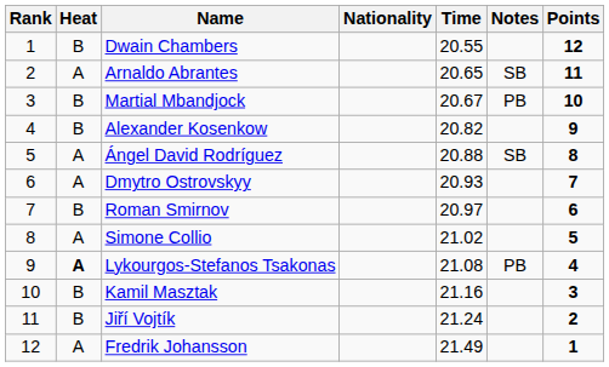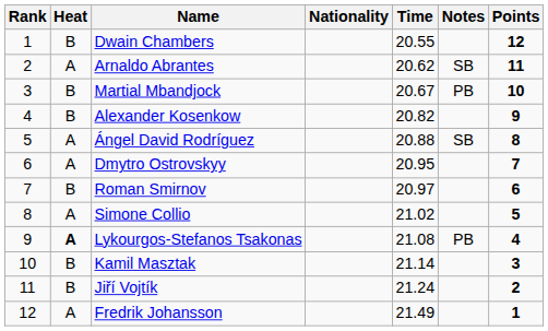Arnaldo Abrantes | Time: 20.65 -> 20.62
Dmytro Ostrovskyy | Time: 20.93 -> 20.95
Kamil Masztak | Time: 21.16 -> 21.14
